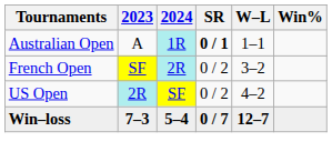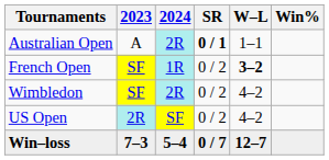Australian Open | 2024: 1R -> 2R
French Open | 2024: 2R -> 1R
French Open | W–L: normal -> bold
+ row: Wimbledon | SF | 2R | 0 / 2 | 4–2
